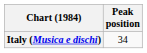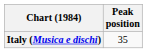Italy (Musica e dischi) | Peak position: 34 -> 35
